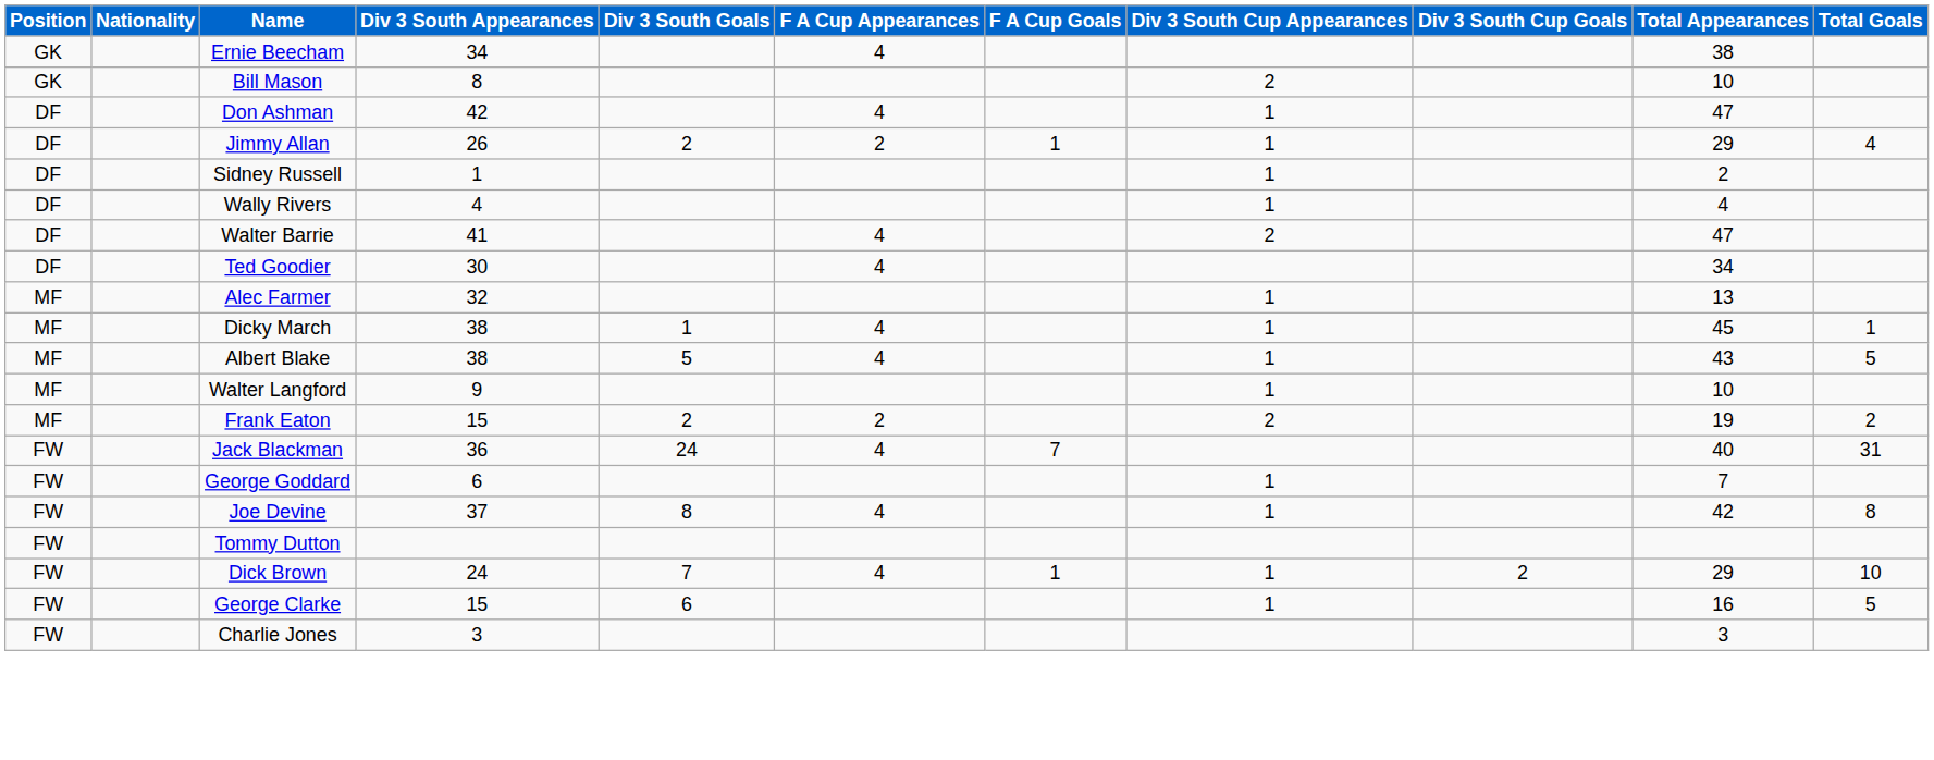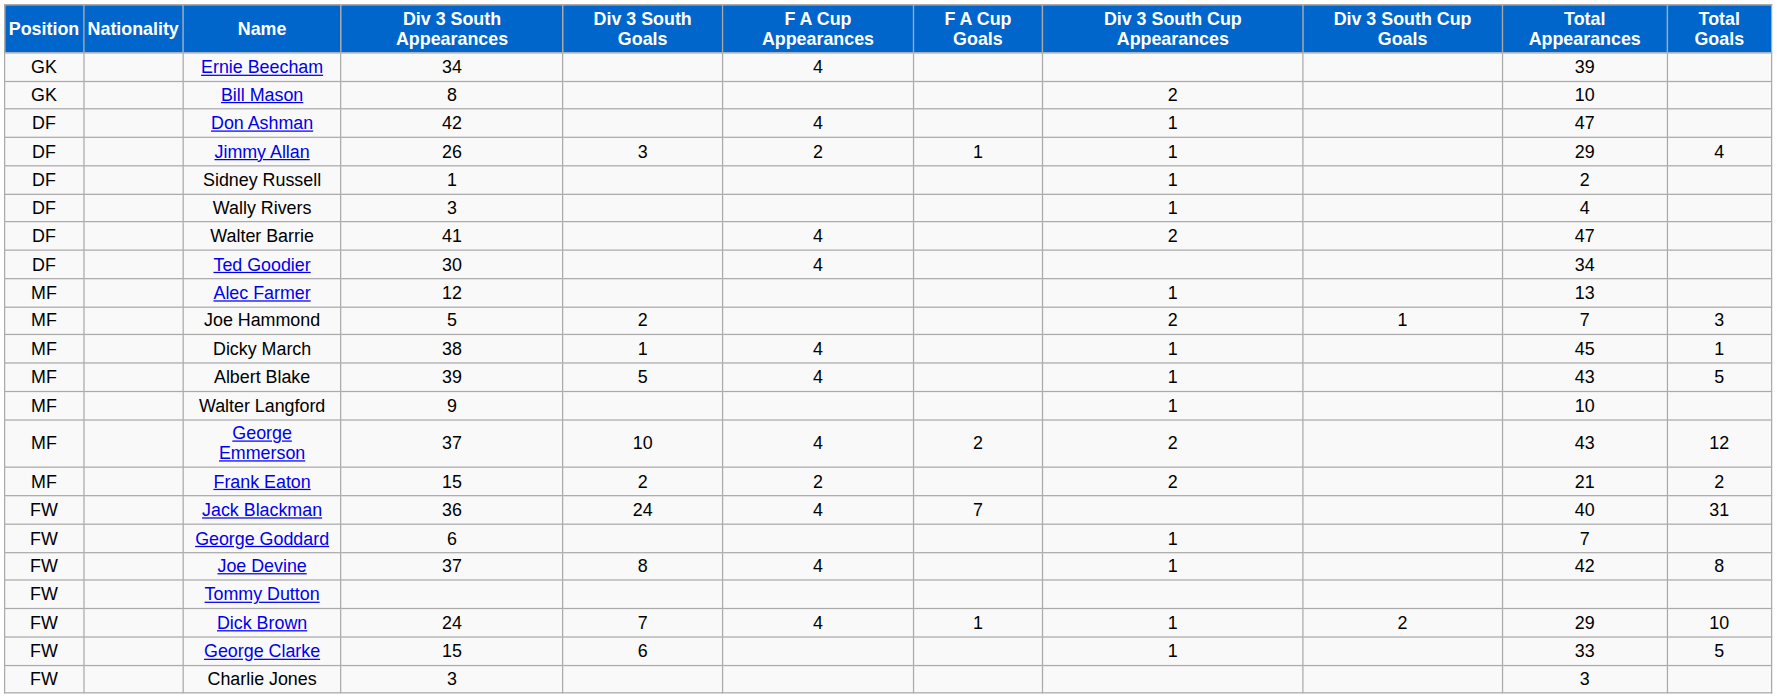Ernie Beecham | Total Appearances: 38 -> 39
Jimmy Allan | Div 3 South Goals: 2 -> 3
Wally Rivers | Div 3 South Appearances: 4 -> 3
Alec Farmer | Div 3 South Appearances: 32 -> 12
+ row: MF | Joe Hammond | 5 | 2 | 2 | 1 | 7 | 3
Albert Blake | Div 3 South Appearances: 38 -> 39
+ row: MF | George Emmerson | 37 | 10 | 4 | 2 | 2 | 43 | 12
Frank Eaton | Total Appearances: 19 -> 21
George Clarke | Total Appearances: 16 -> 33
